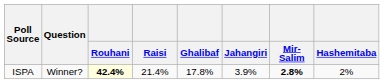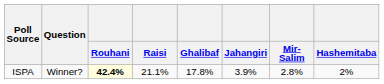ISPA | Raisi: 21.4% -> 21.1%
ISPA | Mir-Salim: bold -> normal
